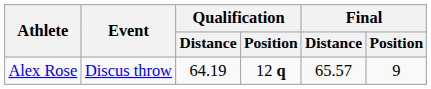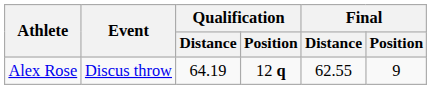Alex Rose | Final / Distance: 65.57 -> 62.55
